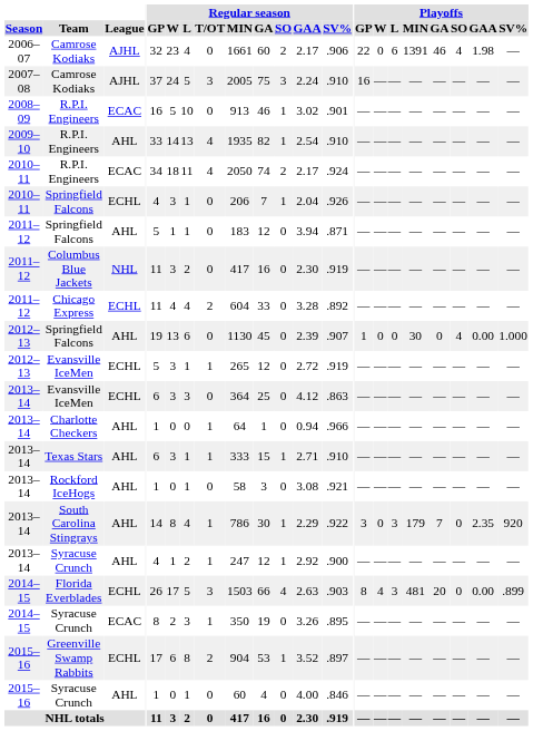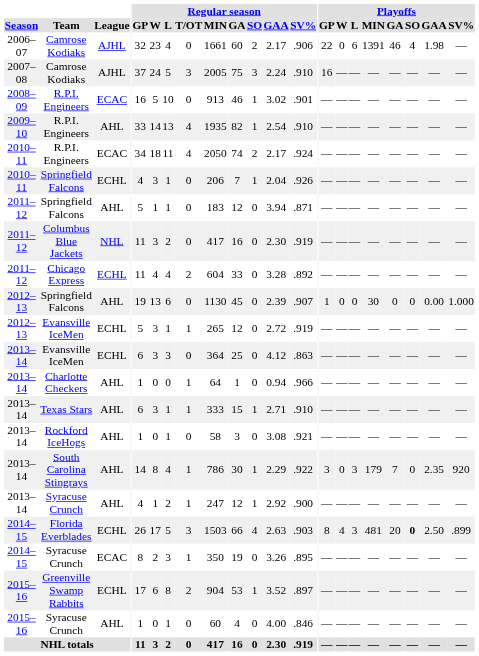2012–13 / Springfield Falcons | Playoffs / SO: 4 -> 0
Florida Everblades | Playoffs / SO: normal -> bold
Florida Everblades | Playoffs / GAA: 0.00 -> 2.50
